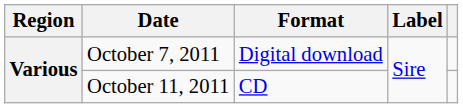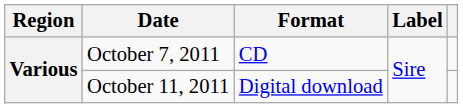October 7, 2011 | Format: Digital download -> CD
October 11, 2011 | Format: CD -> Digital download
